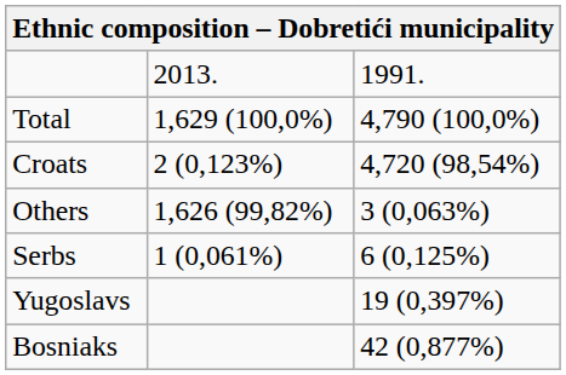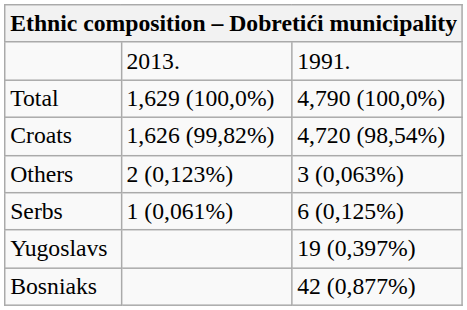Croats | column 2: 2 (0,123%) -> 1,626 (99,82%)
Others | column 2: 1,626 (99,82%) -> 2 (0,123%)
